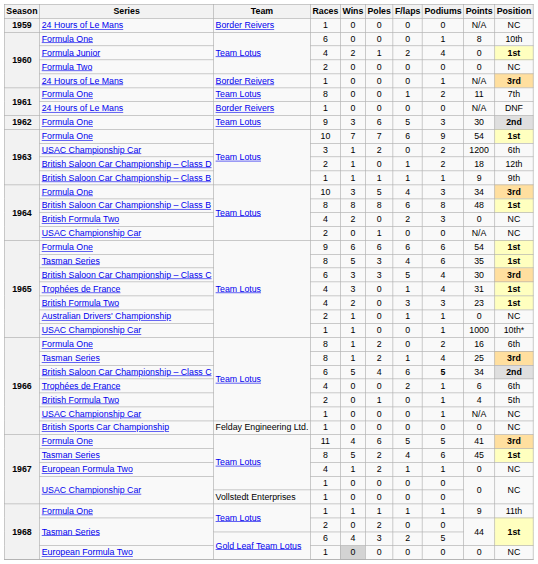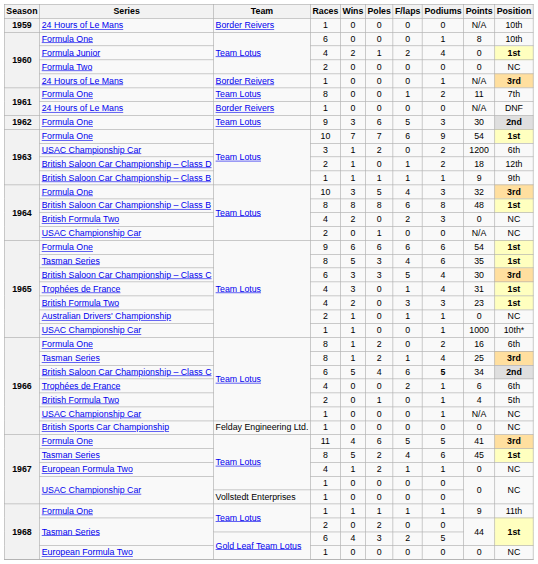1959 / 24 Hours of Le Mans | Position: NC -> 10th
1964 / Formula One | Points: 34 -> 32
1968 / European Formula Two | Wins: lightgrey background -> no background
